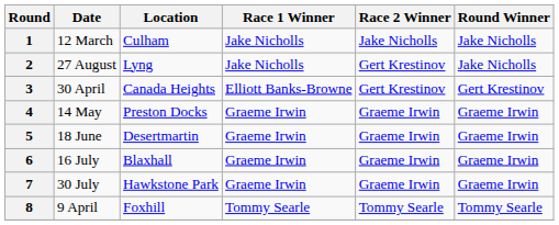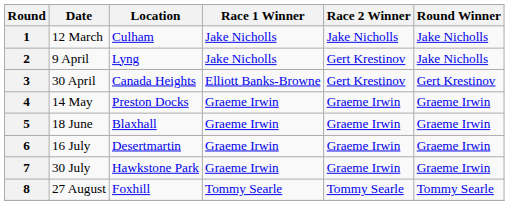2 | Date: 27 August -> 9 April
5 | Location: Desertmartin -> Blaxhall
6 | Location: Blaxhall -> Desertmartin
8 | Date: 9 April -> 27 August
